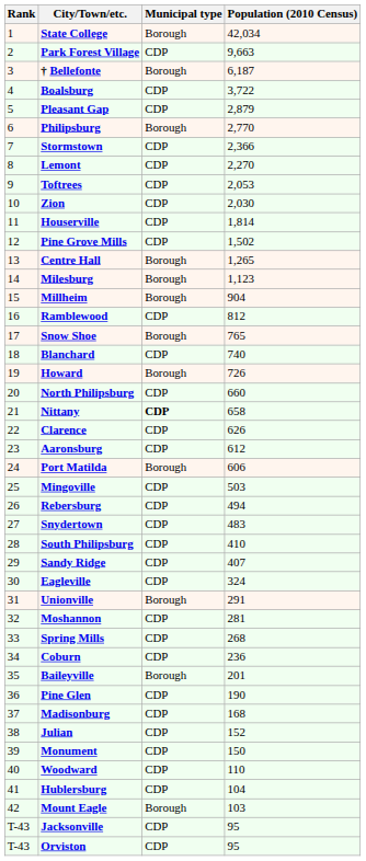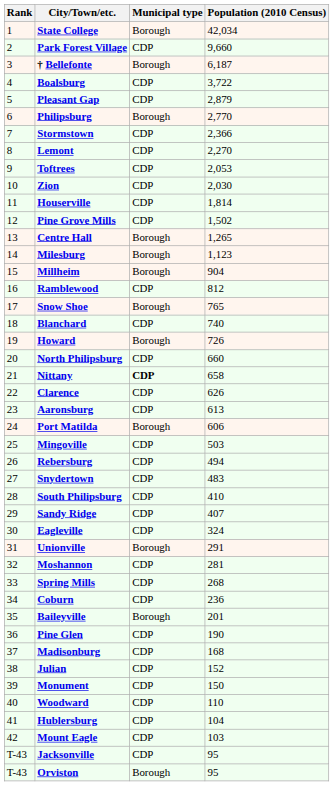Park Forest Village | Population (2010 Census): 9,663 -> 9,660
Aaronsburg | Population (2010 Census): 612 -> 613
Mount Eagle | Municipal type: Borough -> CDP
Orviston | Municipal type: CDP -> Borough
